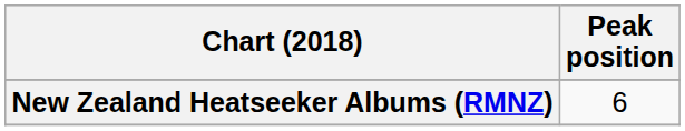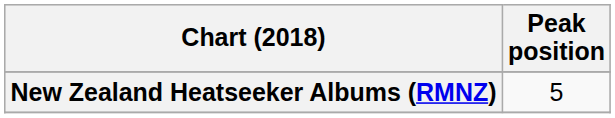New Zealand Heatseeker Albums (RMNZ) | Peak position: 6 -> 5
